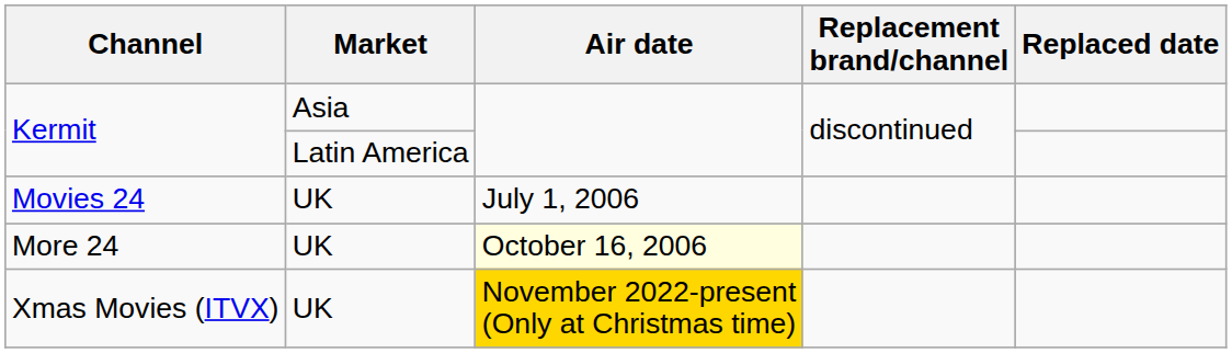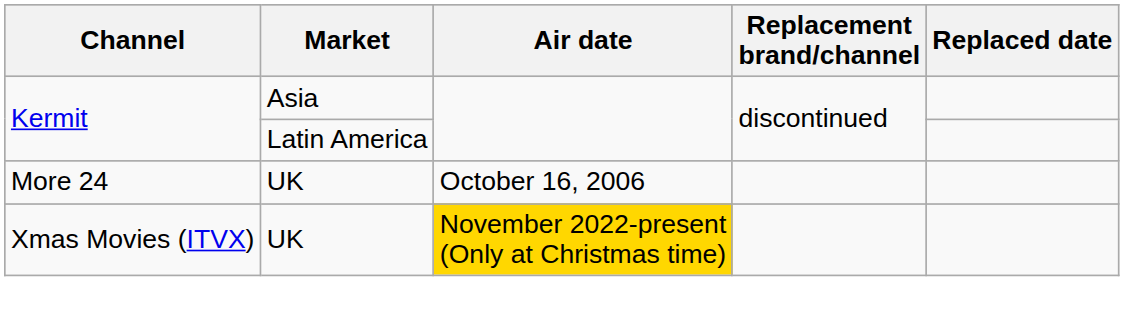- row: Movies 24 | UK | July 1, 2006
More 24 | Air date: lightyellow background -> no background
